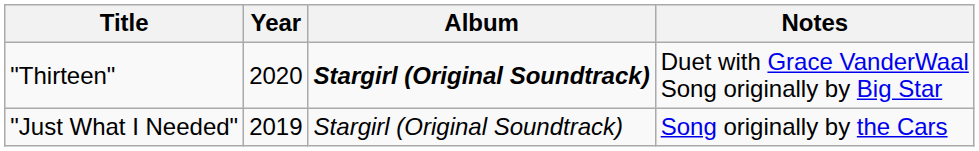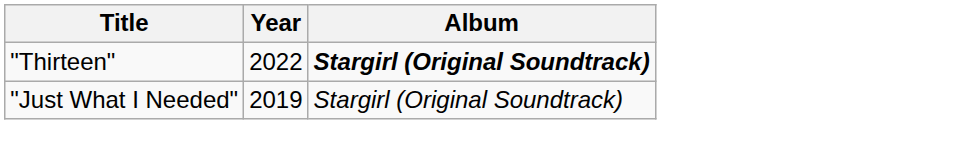- column: Notes | Duet with Grace VanderWaal Song originally by Big Star | Song originally by the Cars
"Thirteen" | Year: 2020 -> 2022
